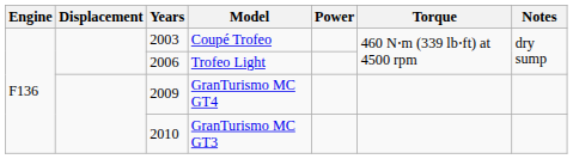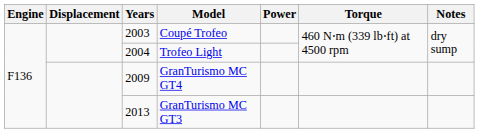Trofeo Light | Years: 2006 -> 2004
GranTurismo MC GT3 | Years: 2010 -> 2013
